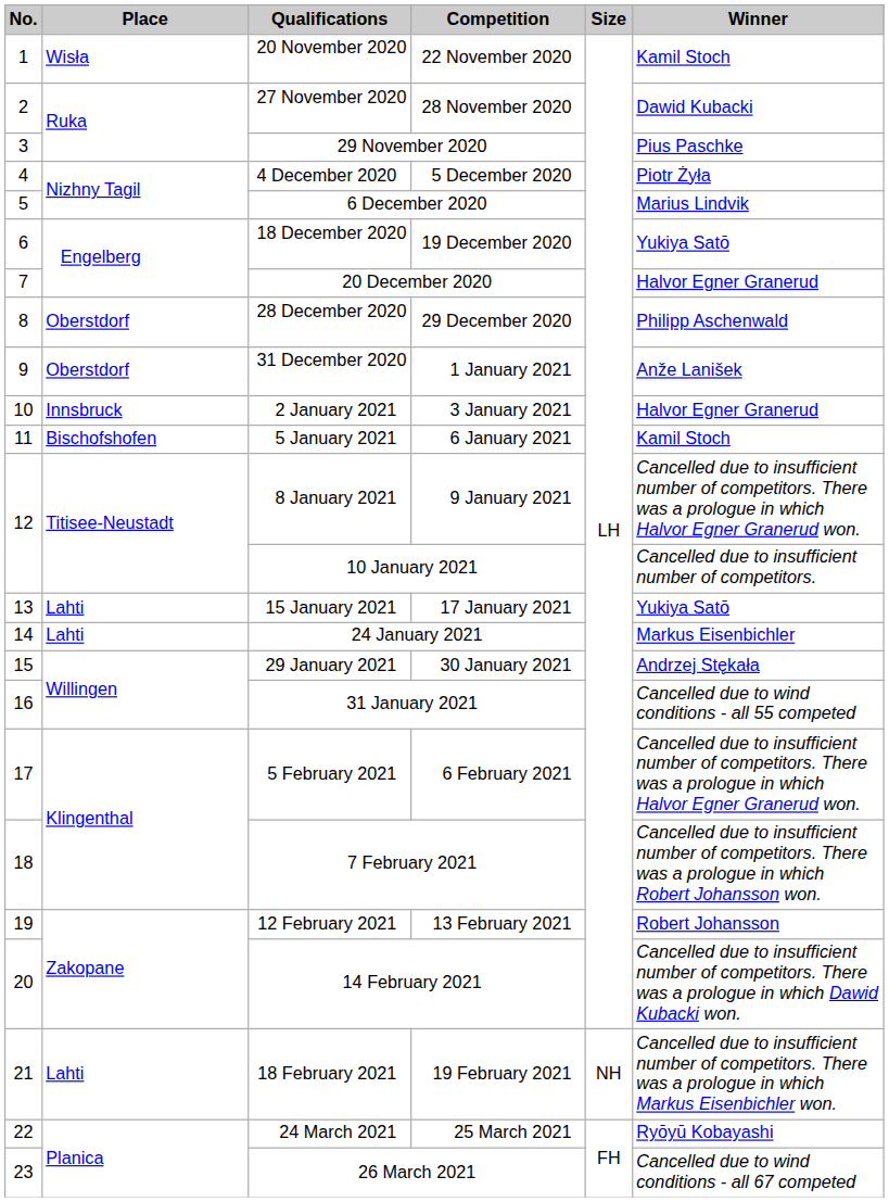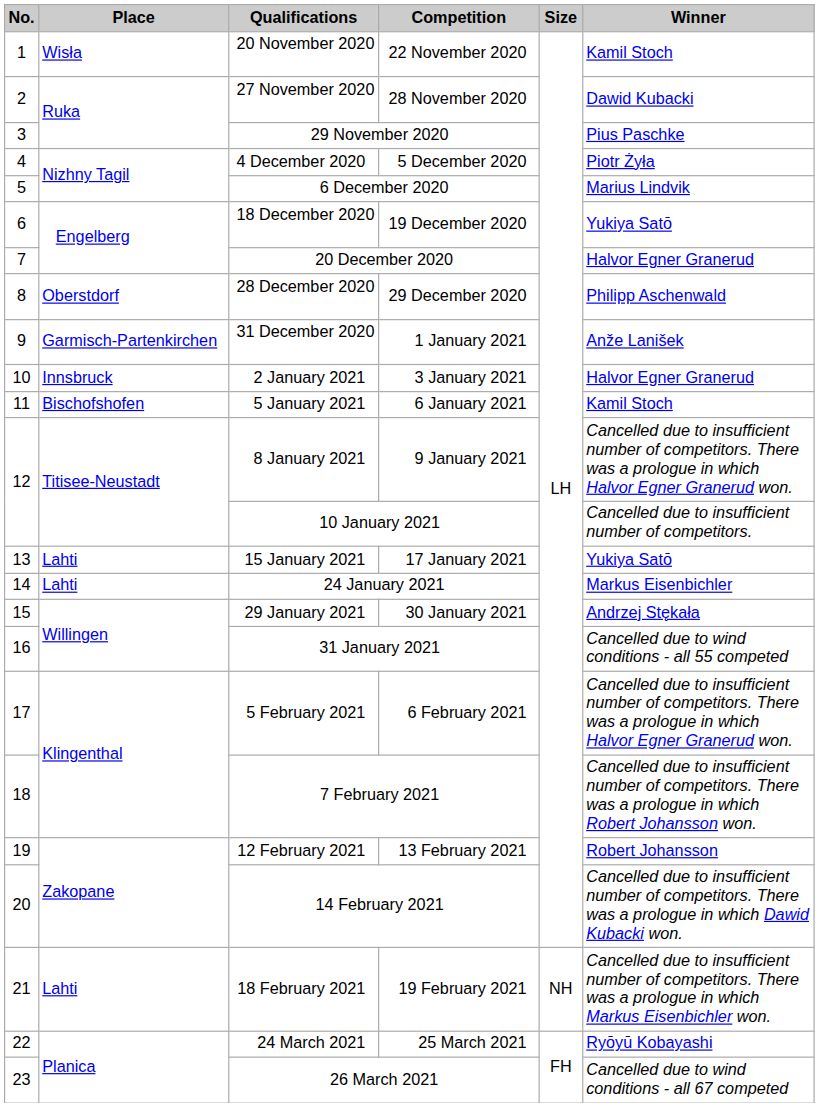31 December 2020 | Place: Oberstdorf -> Garmisch-Partenkirchen
